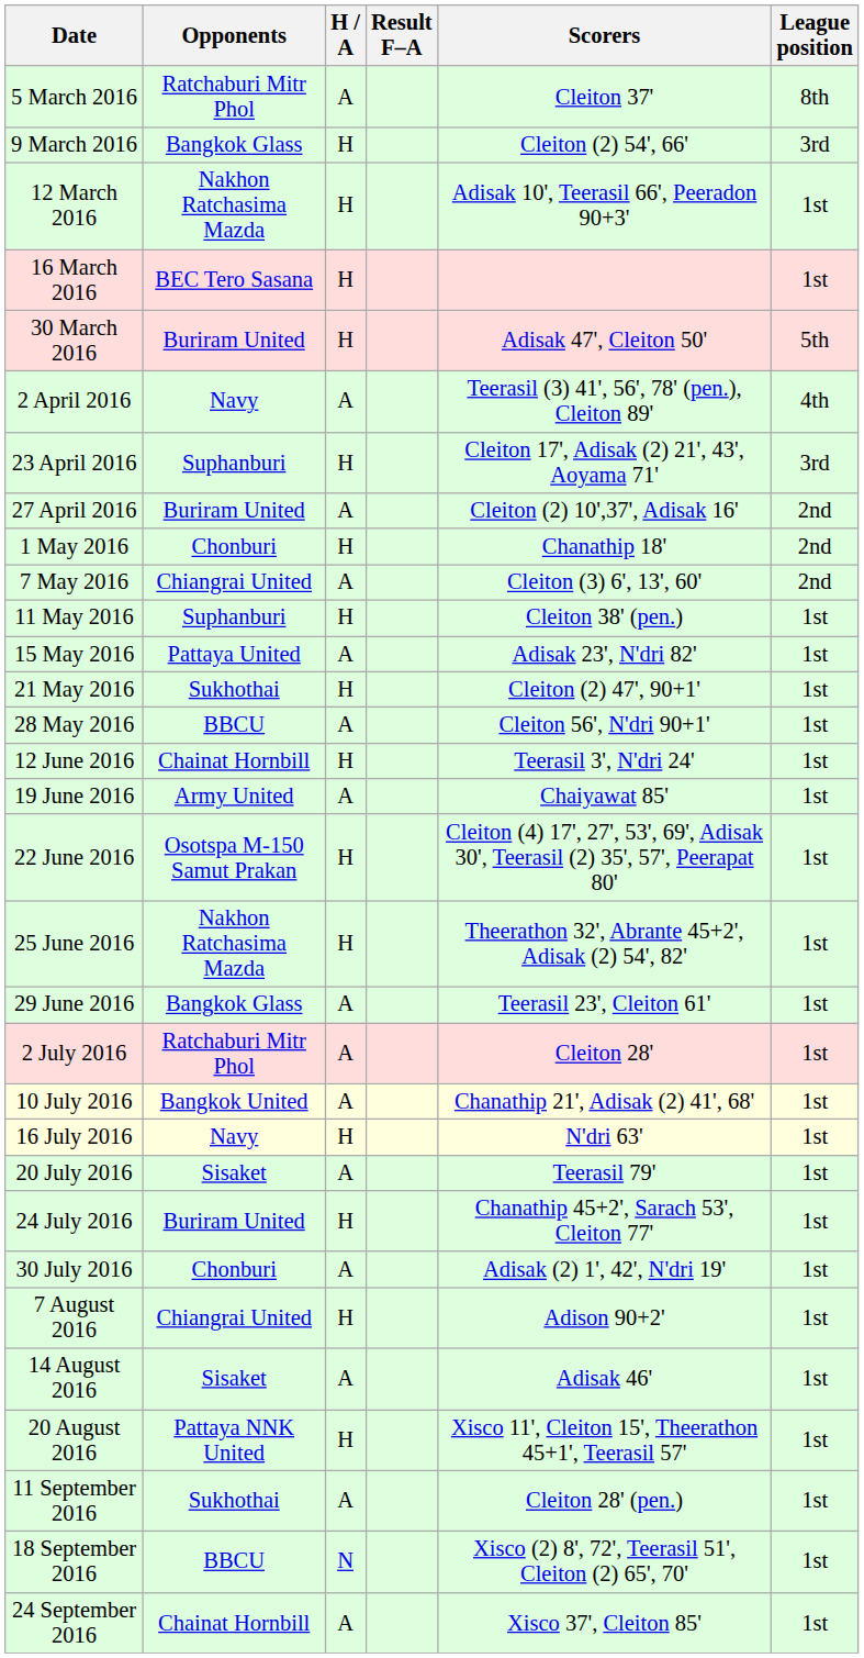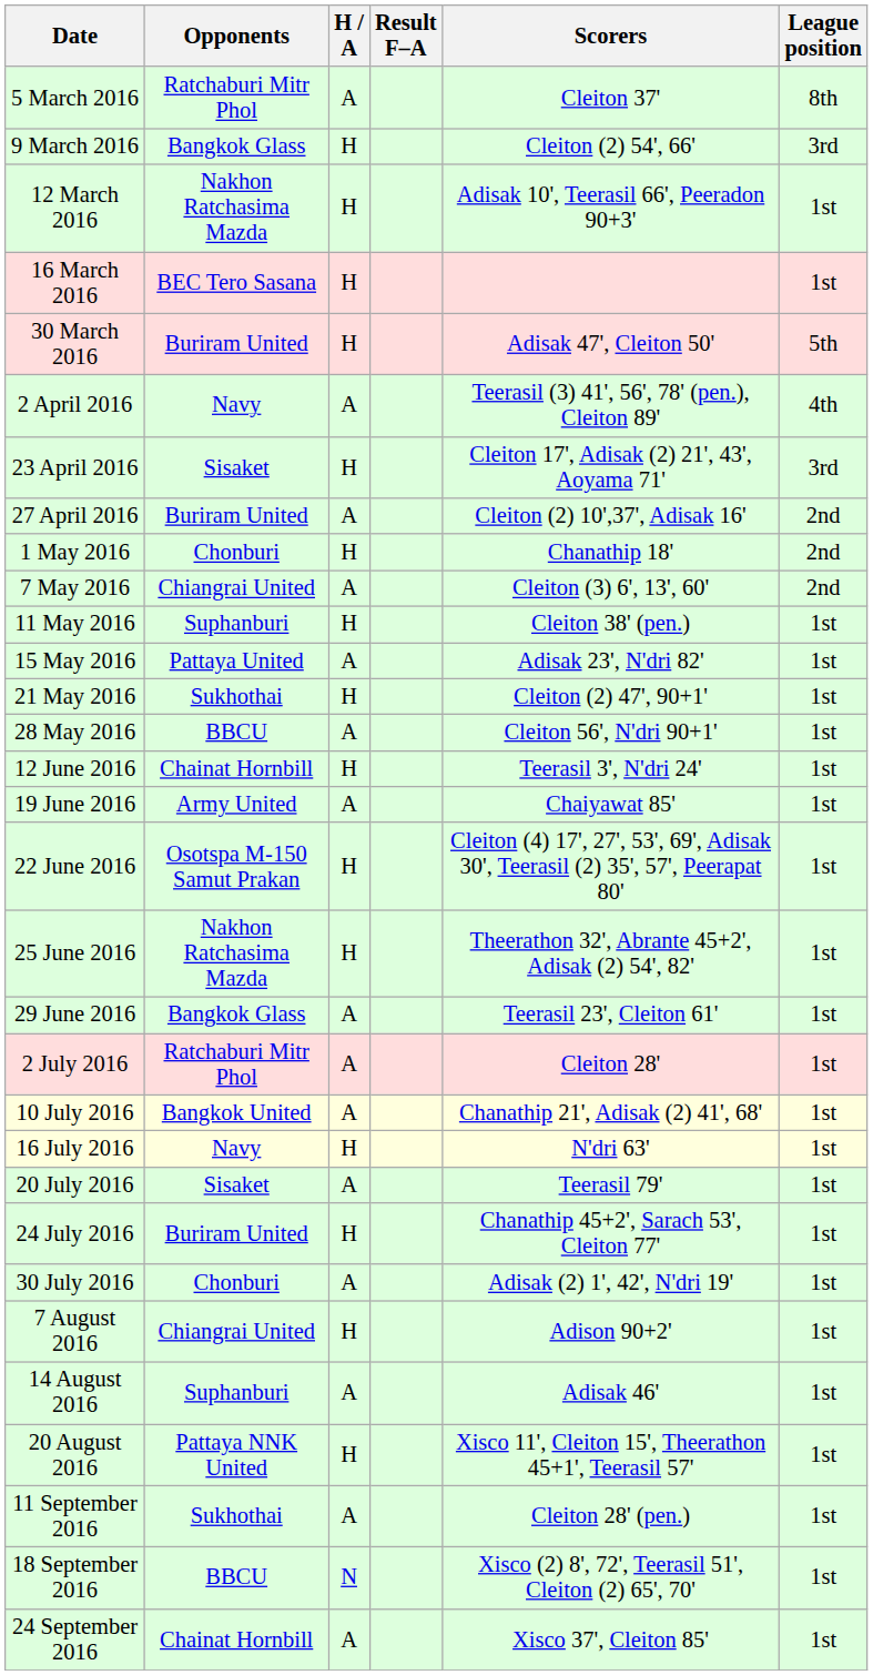23 April 2016 | Opponents: Suphanburi -> Sisaket
14 August 2016 | Opponents: Sisaket -> Suphanburi
